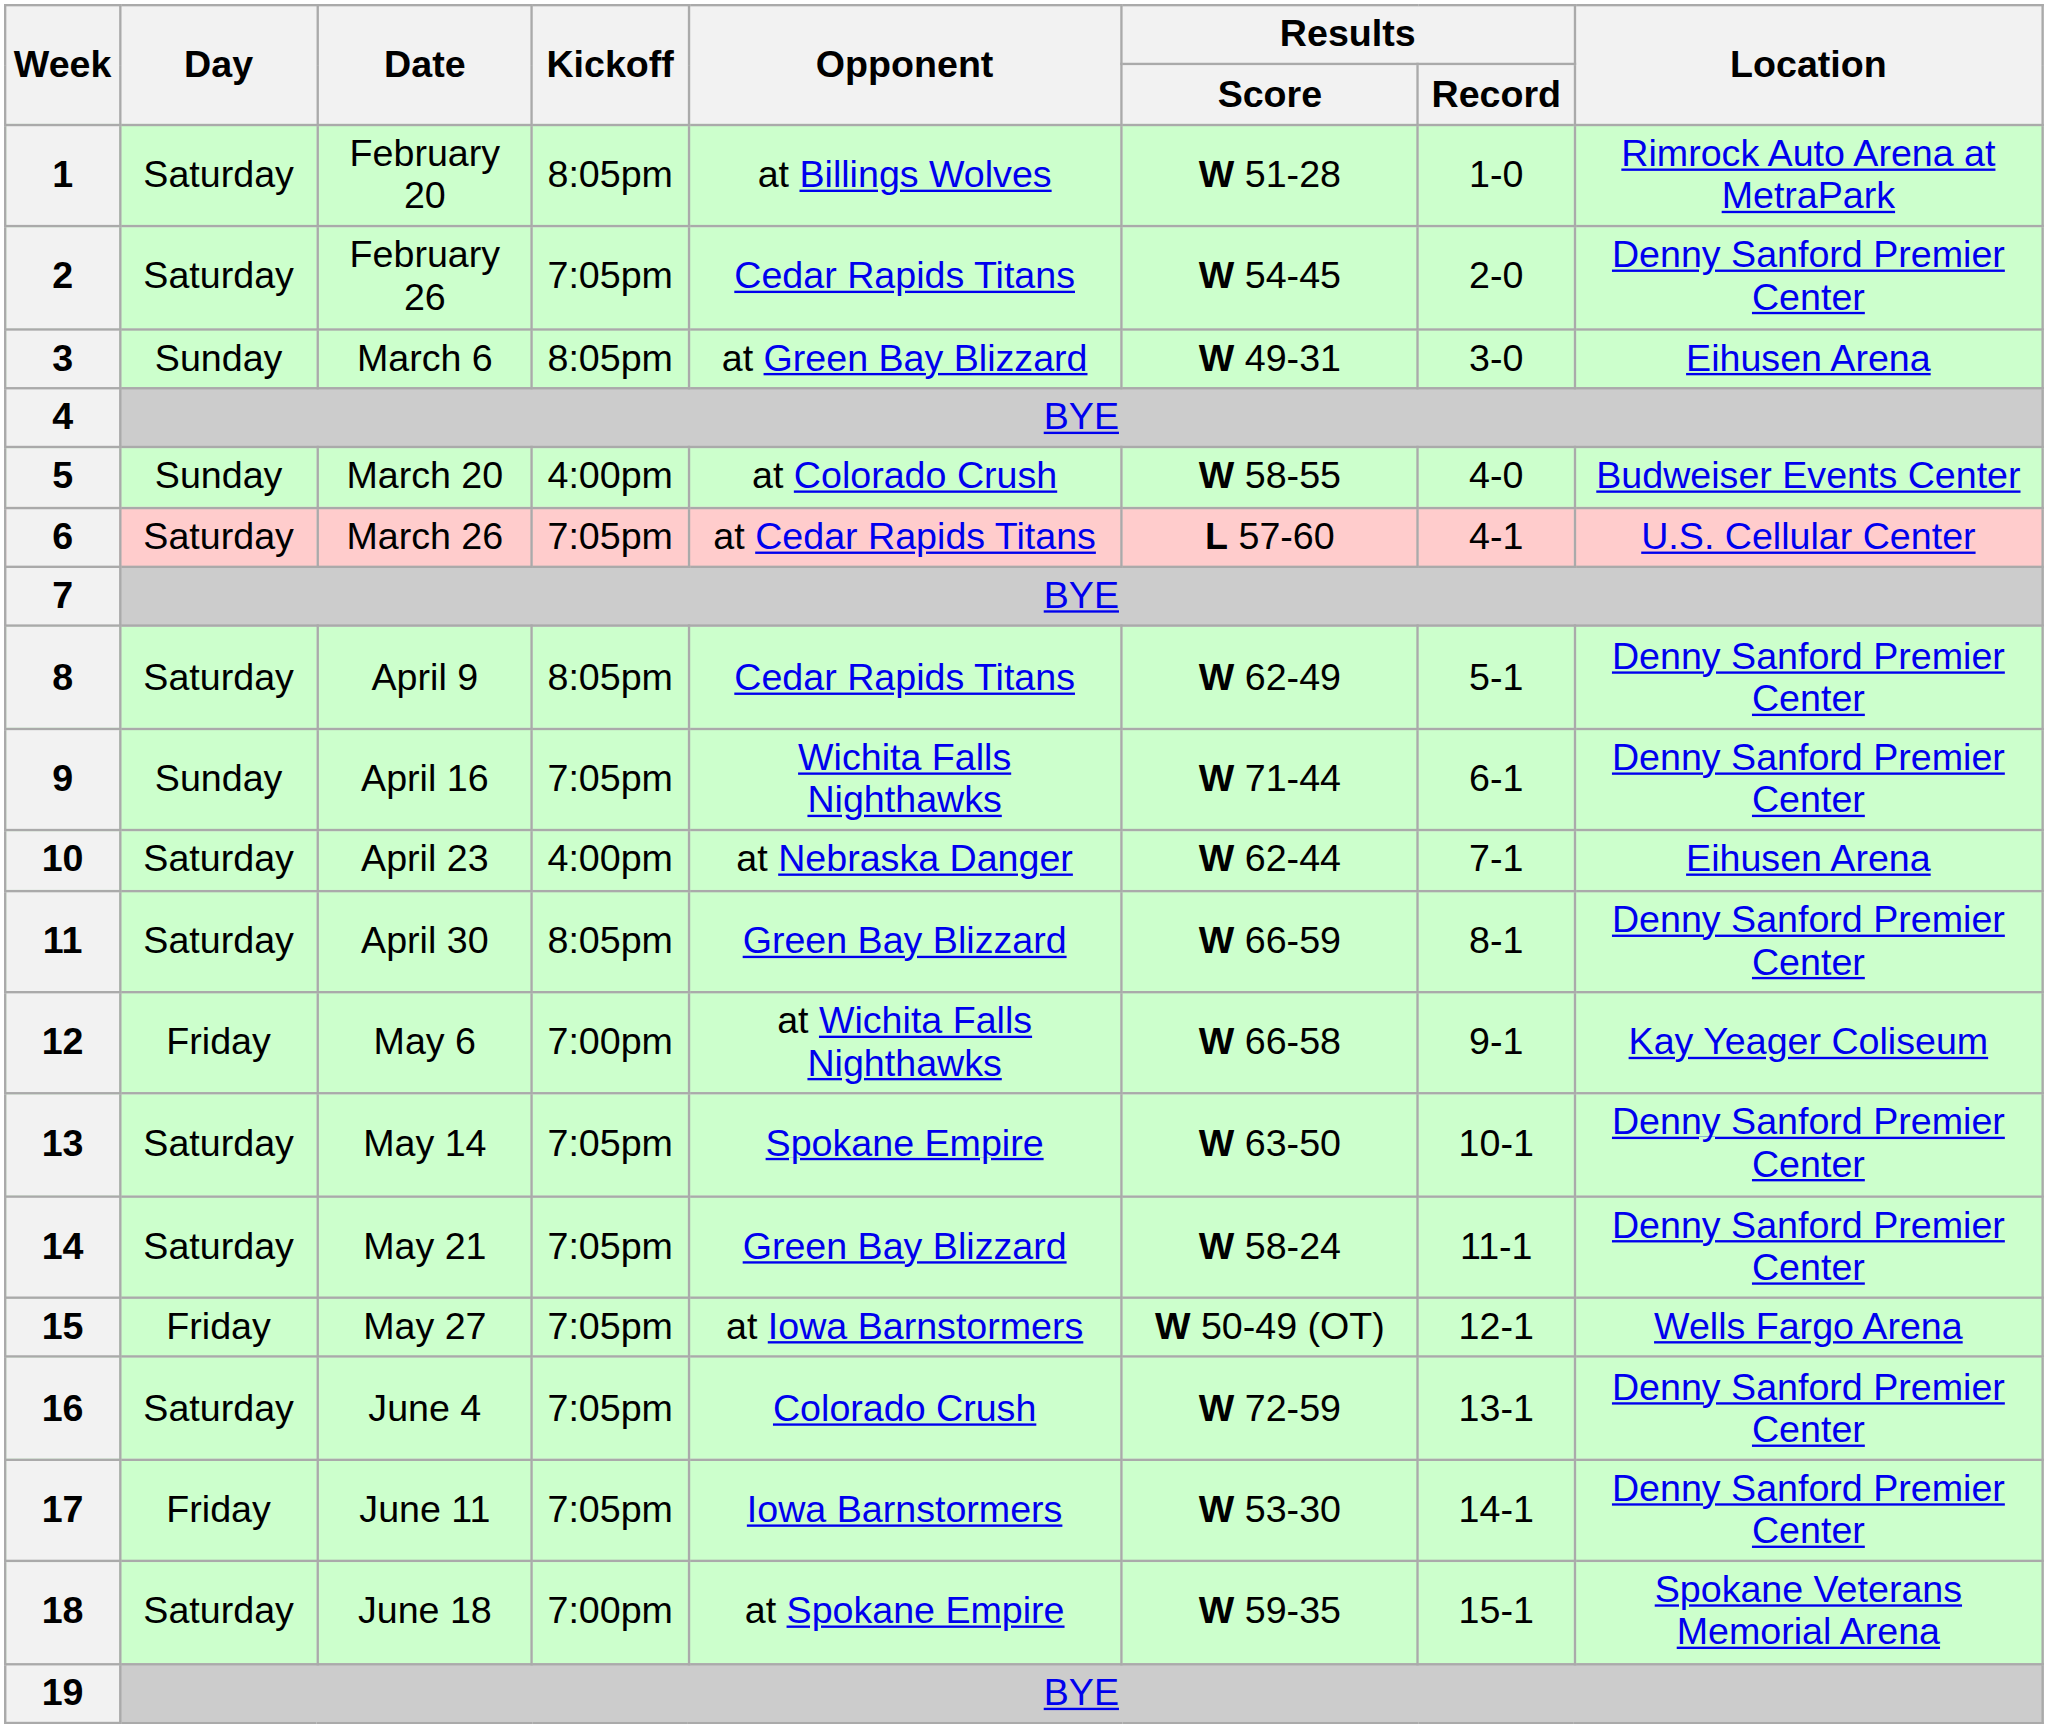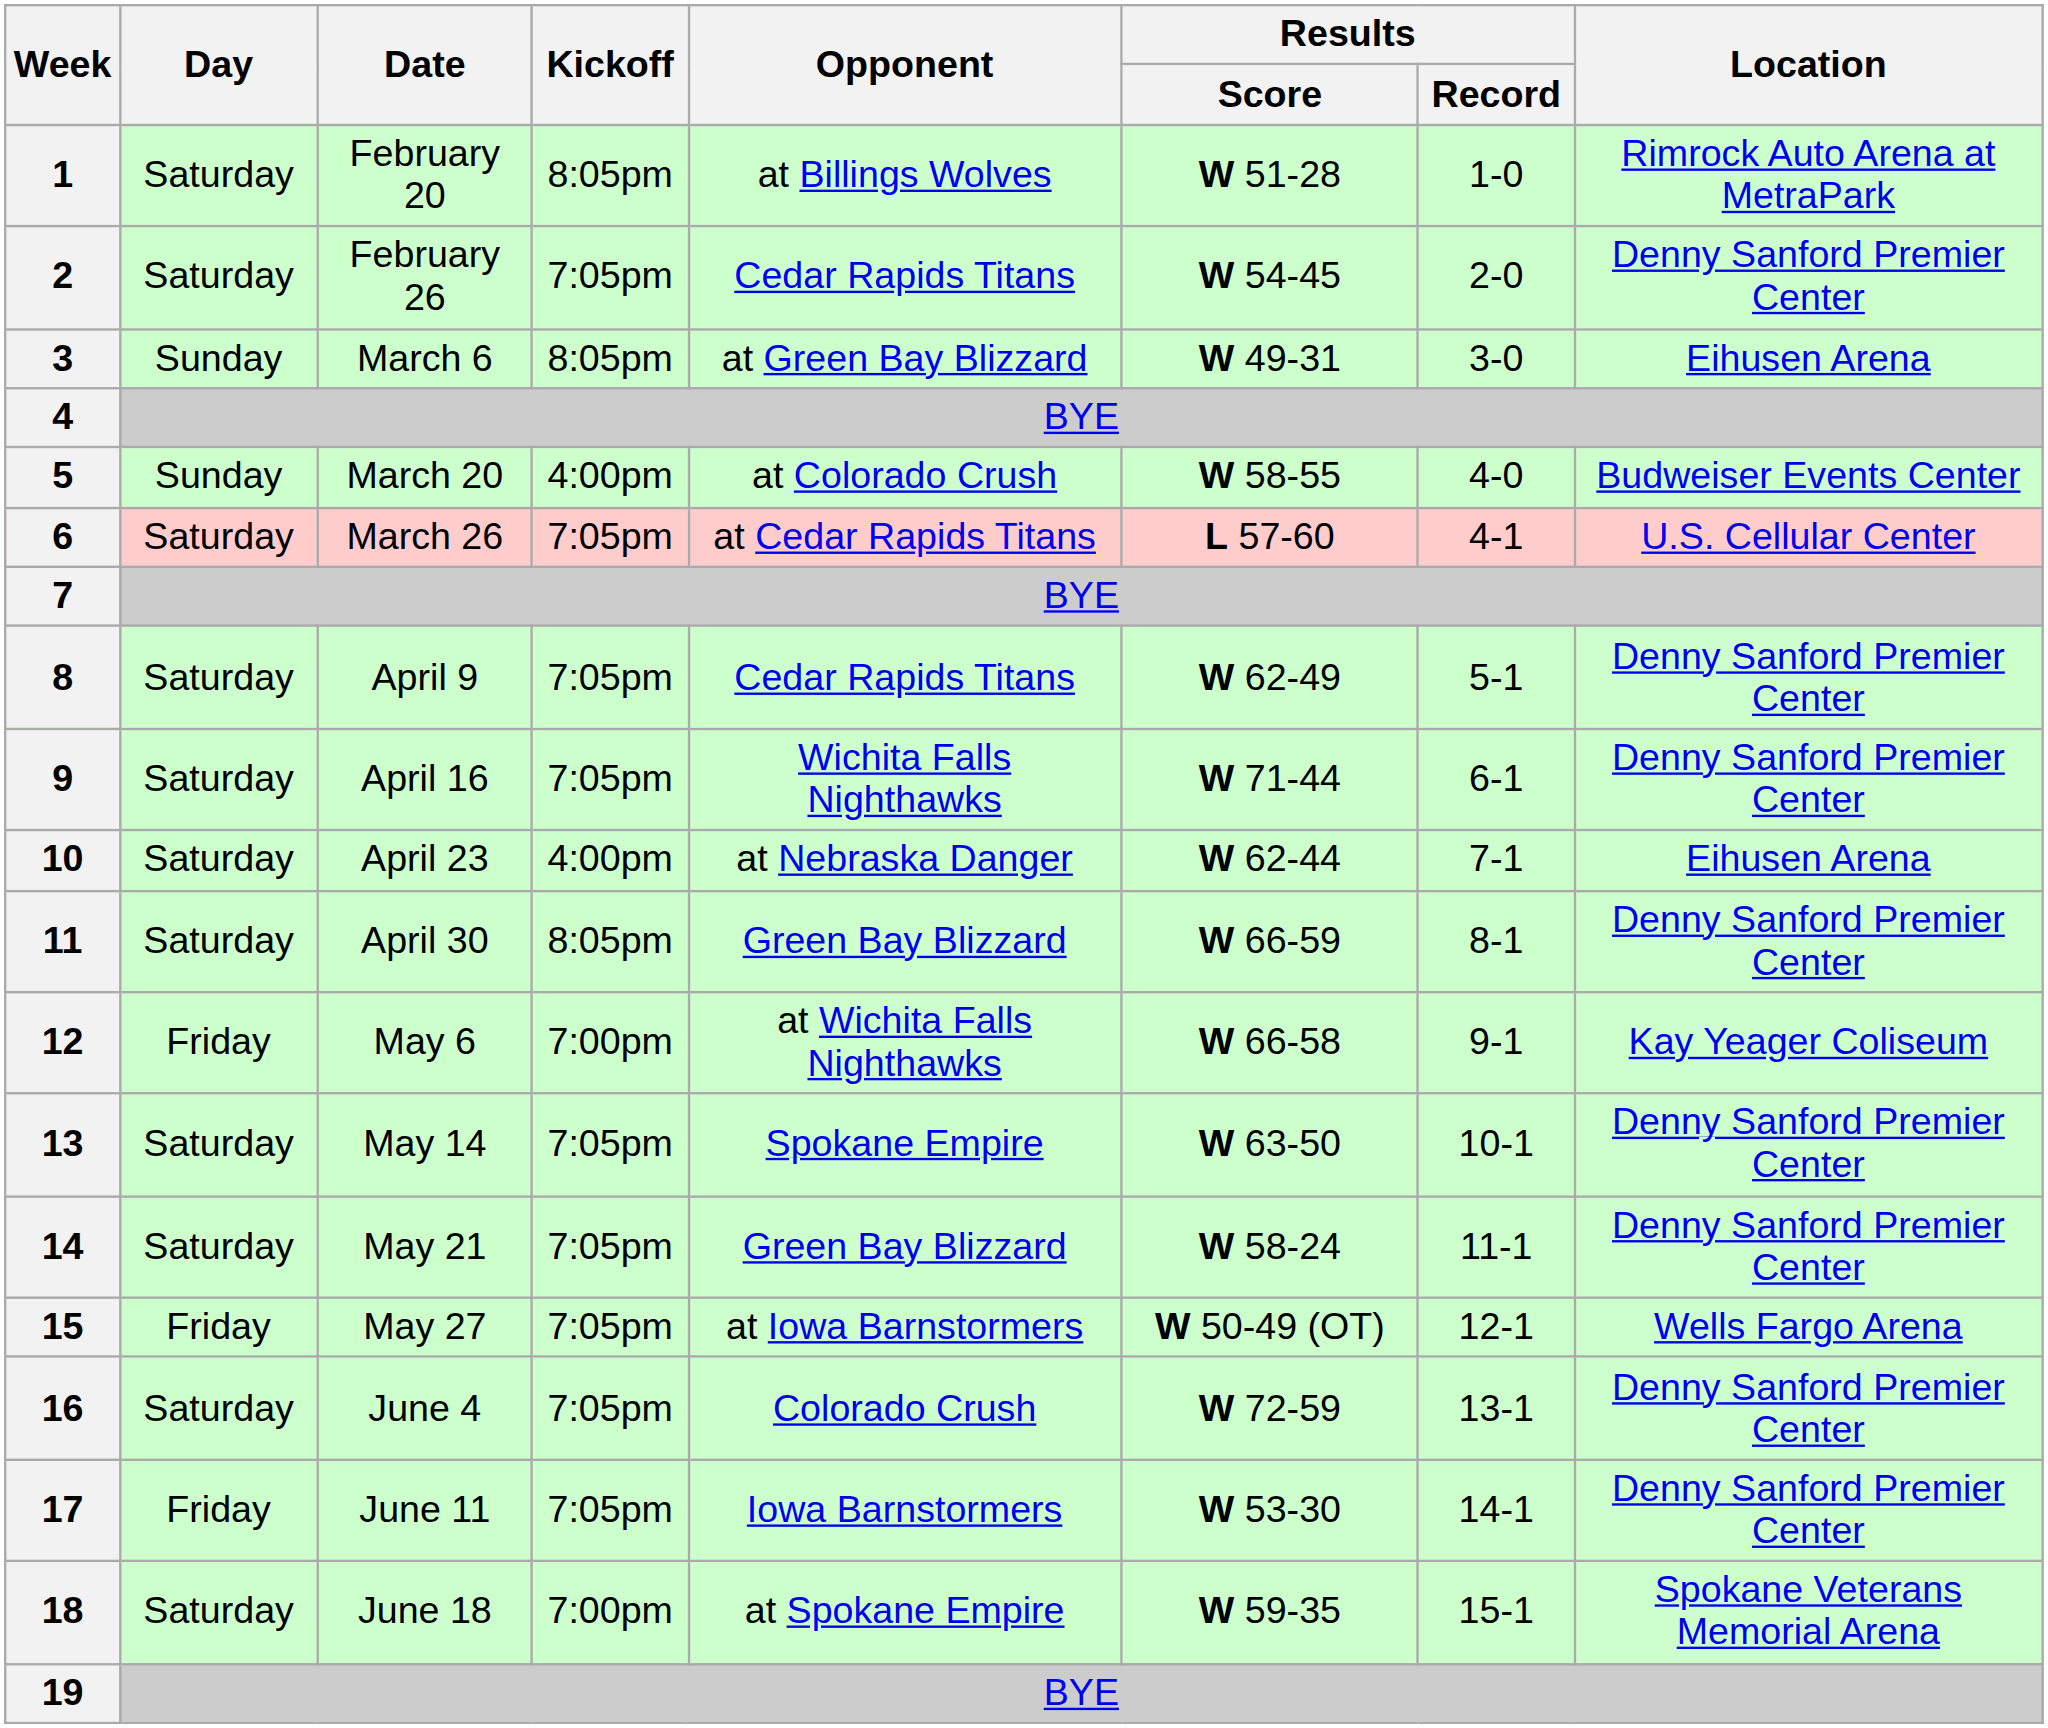8 | Kickoff: 8:05pm -> 7:05pm
9 | Day: Sunday -> Saturday
